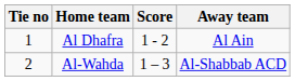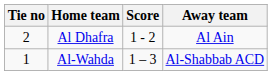Al Dhafra | Tie no: 1 -> 2
Al-Wahda | Tie no: 2 -> 1
